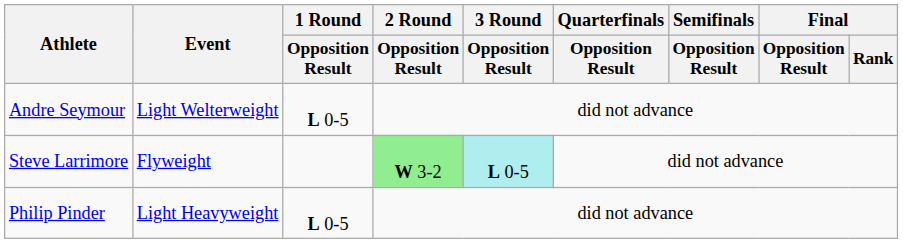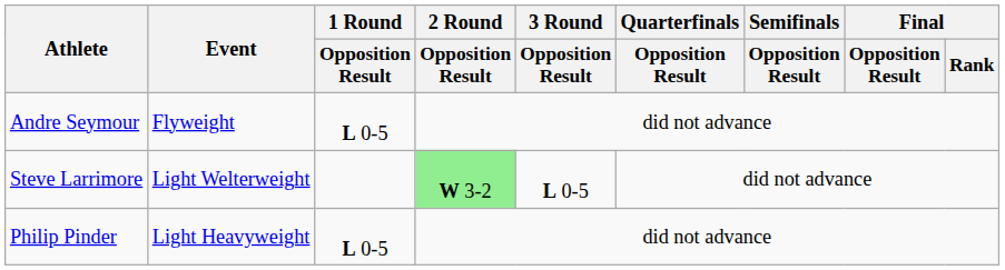Andre Seymour | Event: Light Welterweight -> Flyweight
Steve Larrimore | Event: Flyweight -> Light Welterweight
Steve Larrimore | 3 Round / Opposition Result: paleturquoise background -> no background
